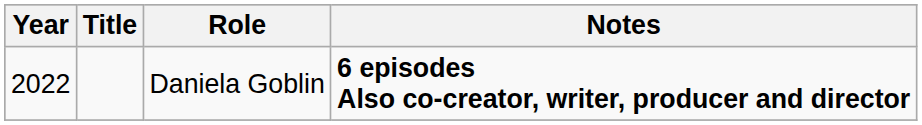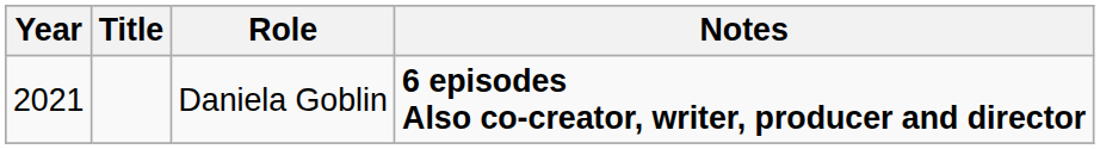Daniela Goblin | Year: 2022 -> 2021
